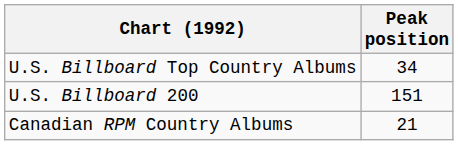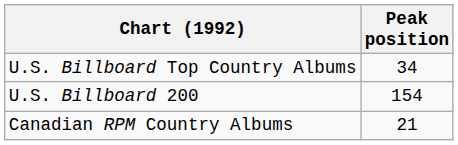U.S. Billboard 200 | Peak position: 151 -> 154
